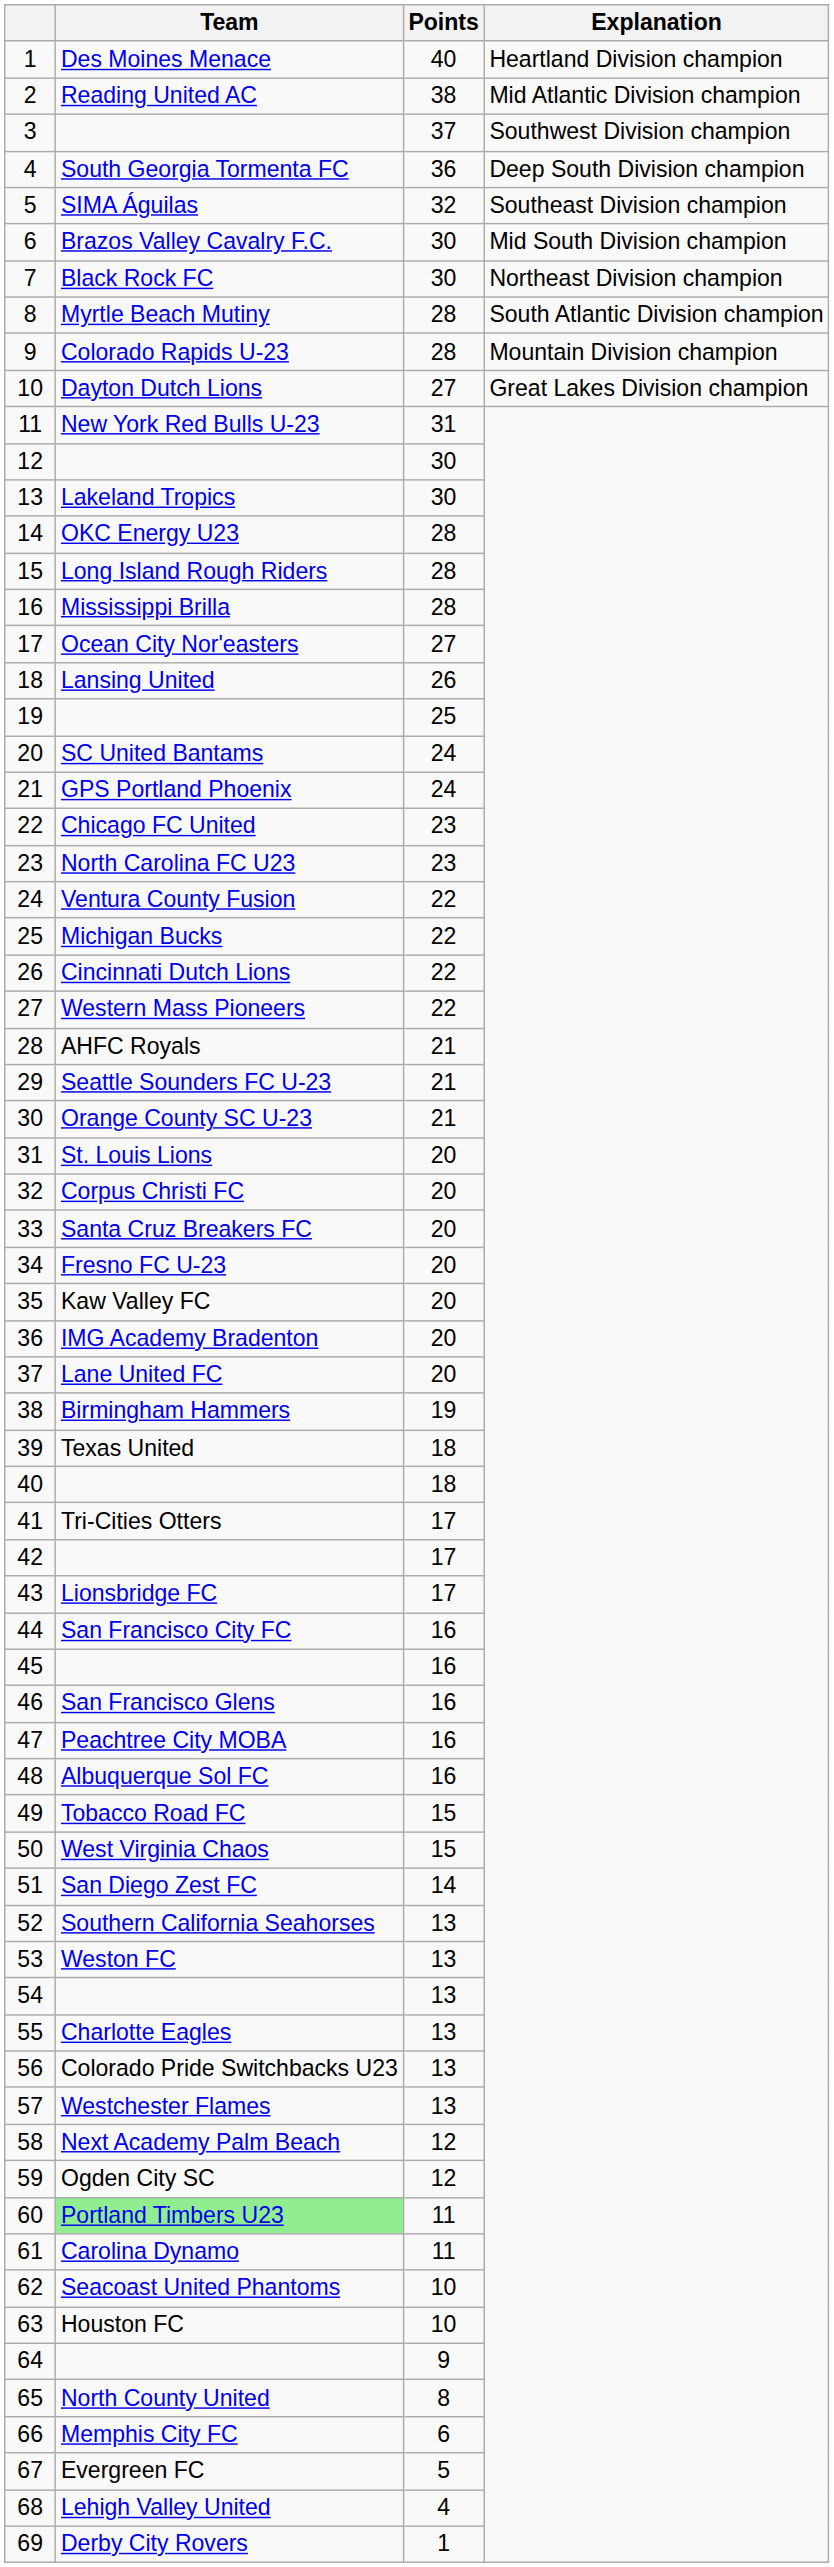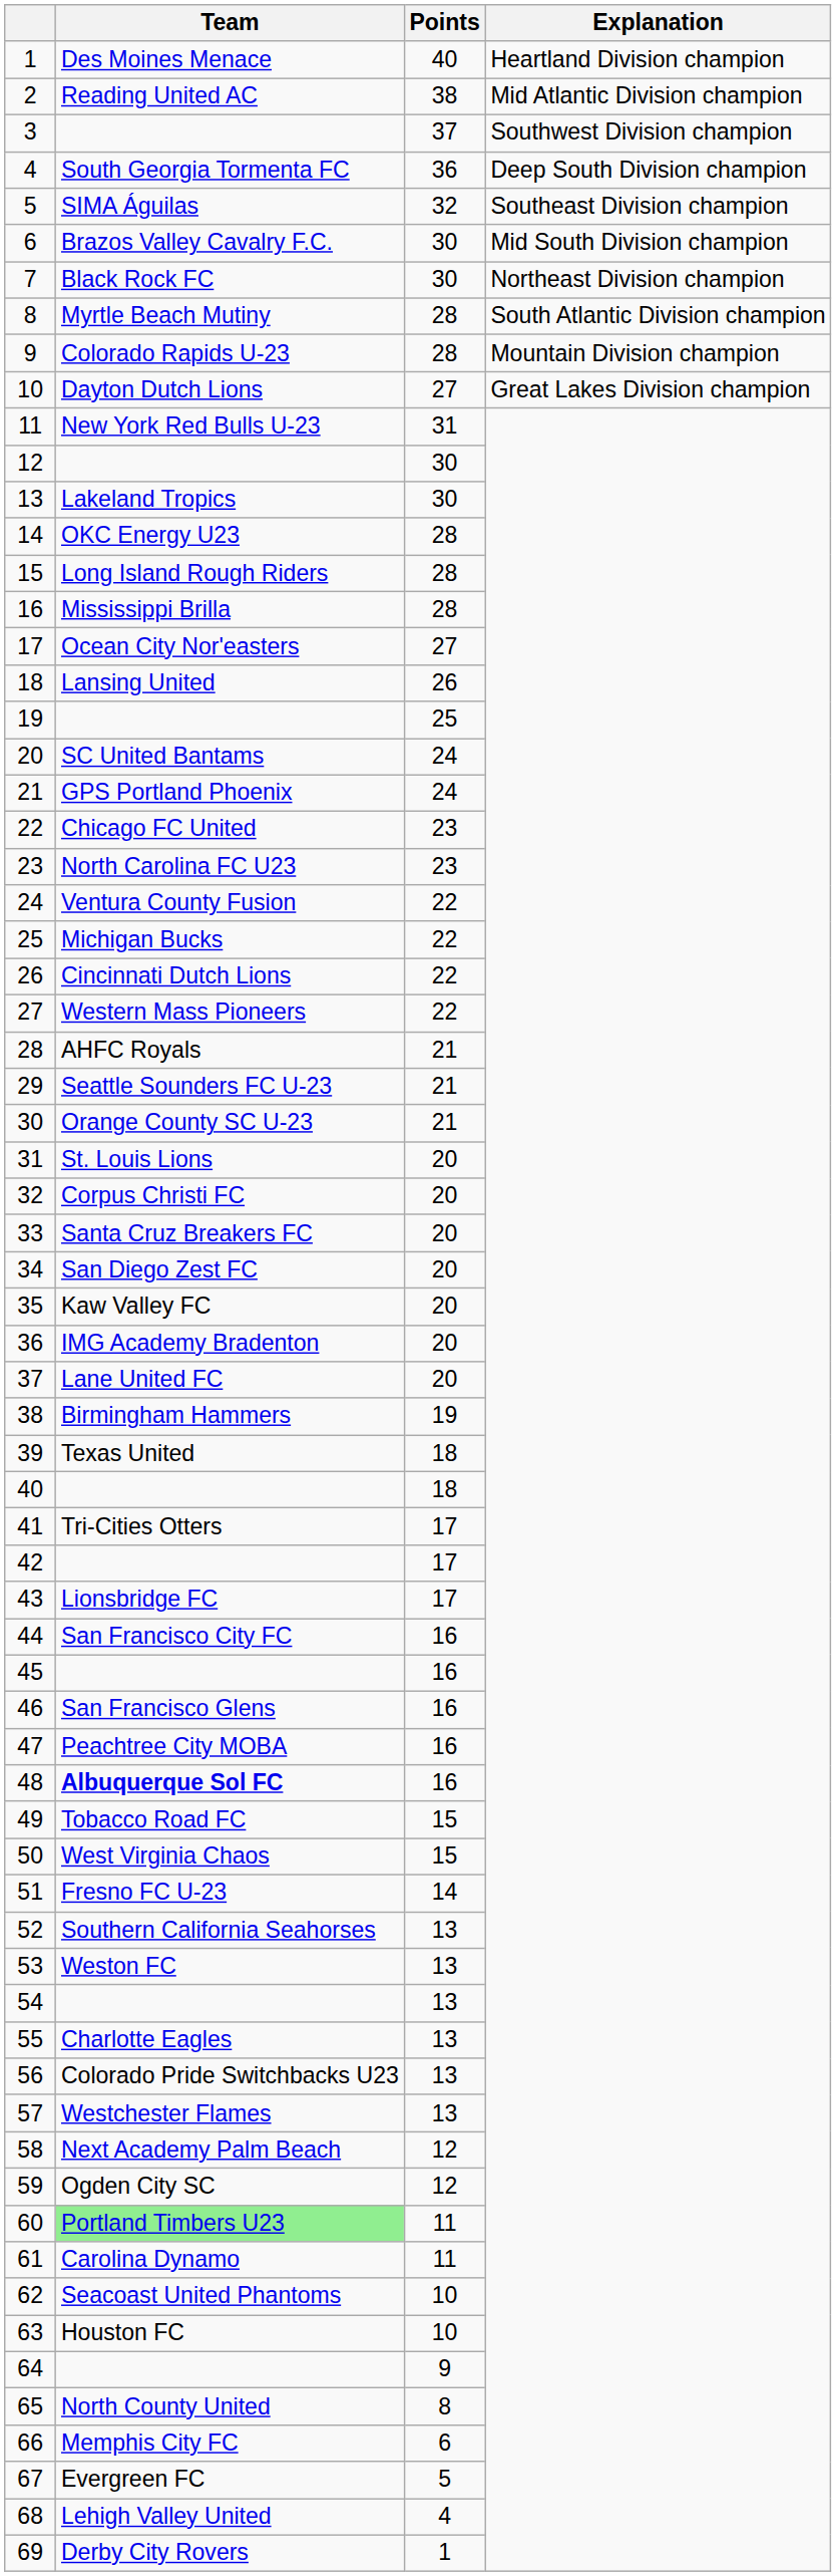34 | Team: Fresno FC U-23 -> San Diego Zest FC
48 | Team: normal -> bold
51 | Team: San Diego Zest FC -> Fresno FC U-23
